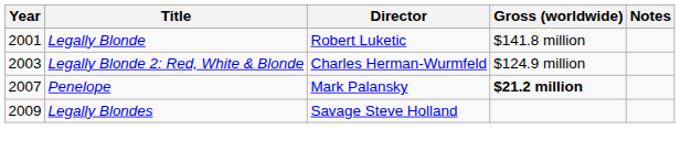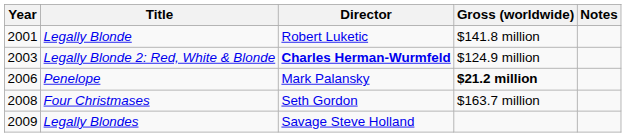Legally Blonde 2: Red, White & Blonde | Director: normal -> bold
Penelope | Year: 2007 -> 2006
+ row: 2008 | Four Christmases | Seth Gordon | $163.7 million
